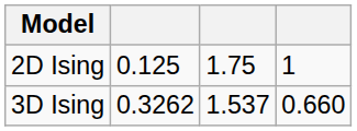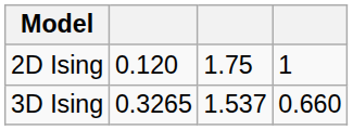2D Ising | column 2: 0.125 -> 0.120
3D Ising | column 2: 0.3262 -> 0.3265
